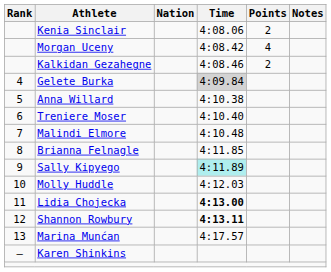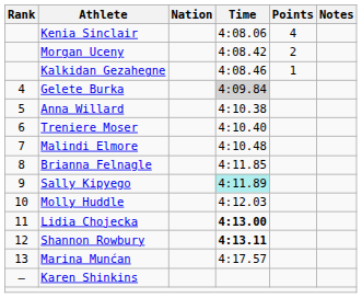Kenia Sinclair | Points: 2 -> 4
Morgan Uceny | Points: 4 -> 2
Kalkidan Gezahegne | Points: 2 -> 1
